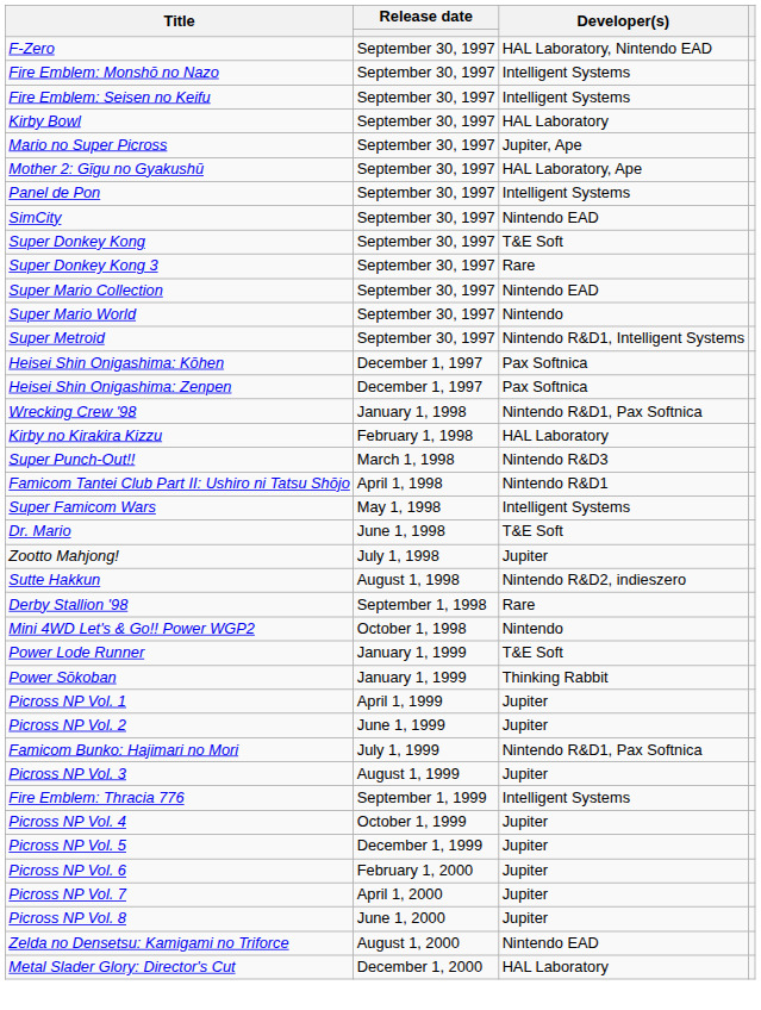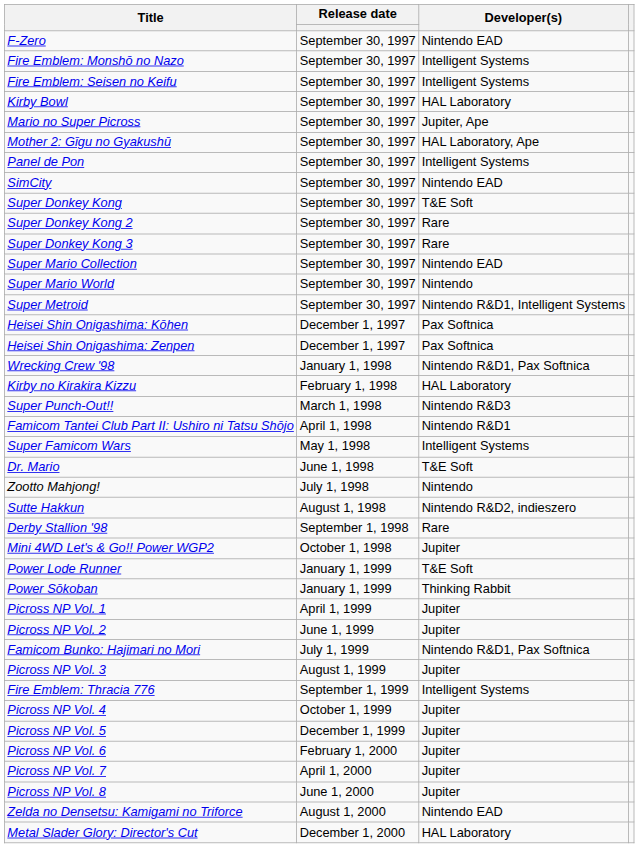F-Zero | Developer(s): HAL Laboratory, Nintendo EAD -> Nintendo EAD
+ row: Super Donkey Kong 2 | September 30, 1997 | Rare
Zootto Mahjong! | Developer(s): Jupiter -> Nintendo
Mini 4WD Let's & Go!! Power WGP2 | Developer(s): Nintendo -> Jupiter
